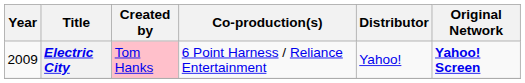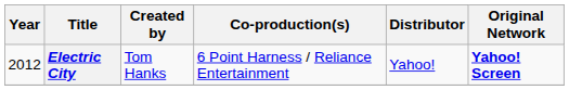Electric City | Year: 2009 -> 2012
Electric City | Created by: pink background -> no background
